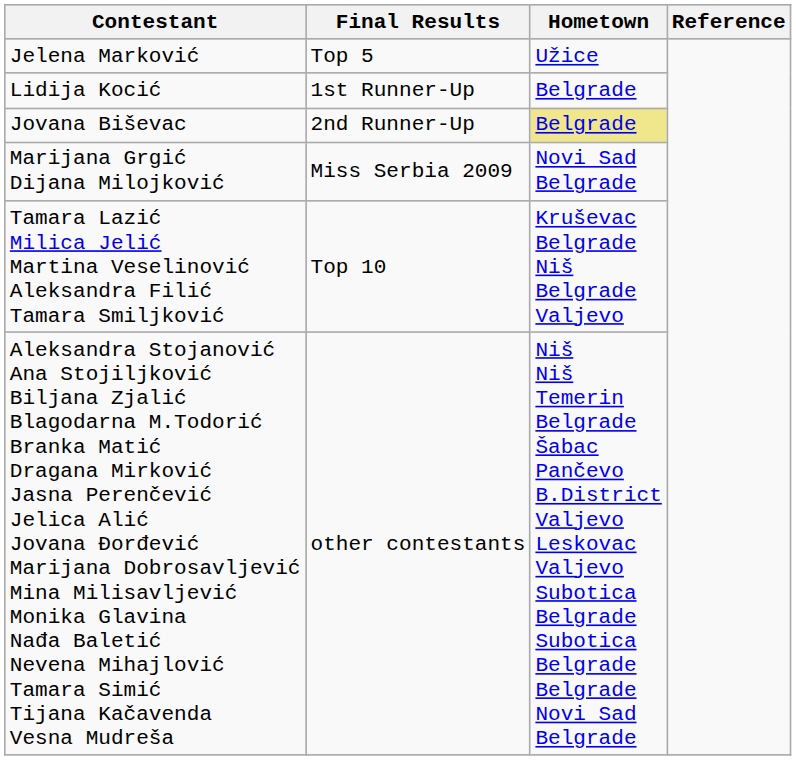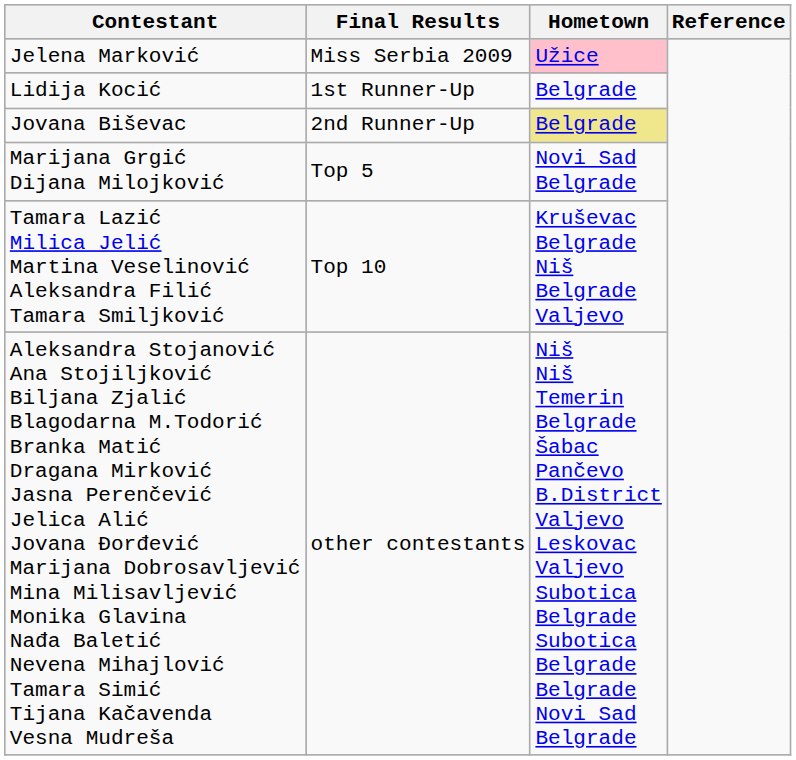Jelena Marković | Final Results: Top 5 -> Miss Serbia 2009
Jelena Marković | Hometown: no background -> pink background
Marijana Grgić Dijana Milojković | Final Results: Miss Serbia 2009 -> Top 5
